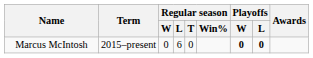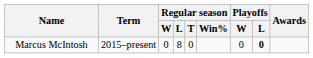Marcus McIntosh | Regular season / L: 6 -> 8
Marcus McIntosh | Playoffs / W: bold -> normal
